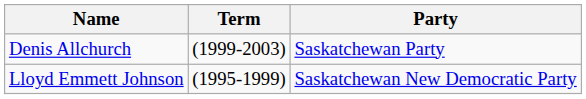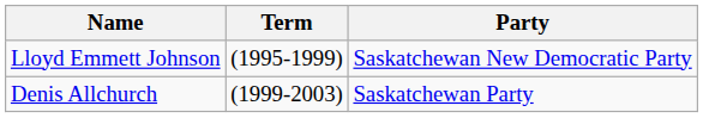rows swapped: Lloyd Emmett Johnson <-> Denis Allchurch
